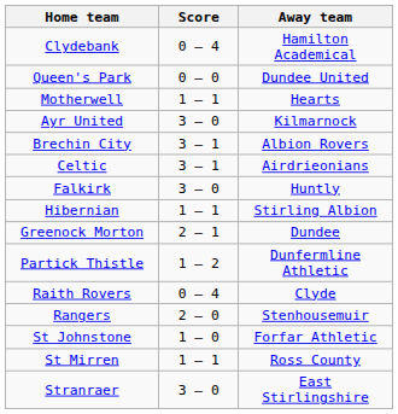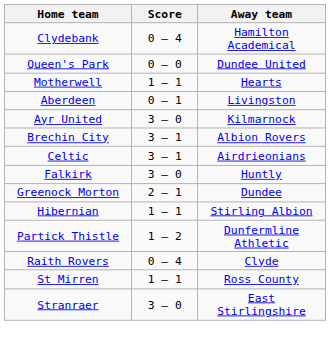+ row: Aberdeen | 0 – 1 | Livingston
rows swapped: Hibernian <-> Greenock Morton
- row: Rangers | 2 – 0 | Stenhousemuir
- row: St Johnstone | 1 – 0 | Forfar Athletic
